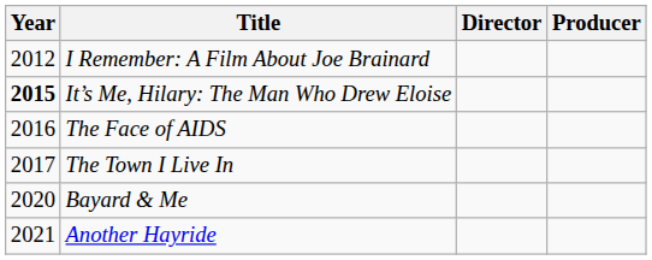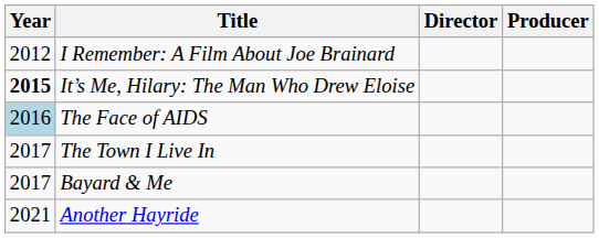The Face of AIDS | Year: no background -> lightblue background
Bayard & Me | Year: 2020 -> 2017
